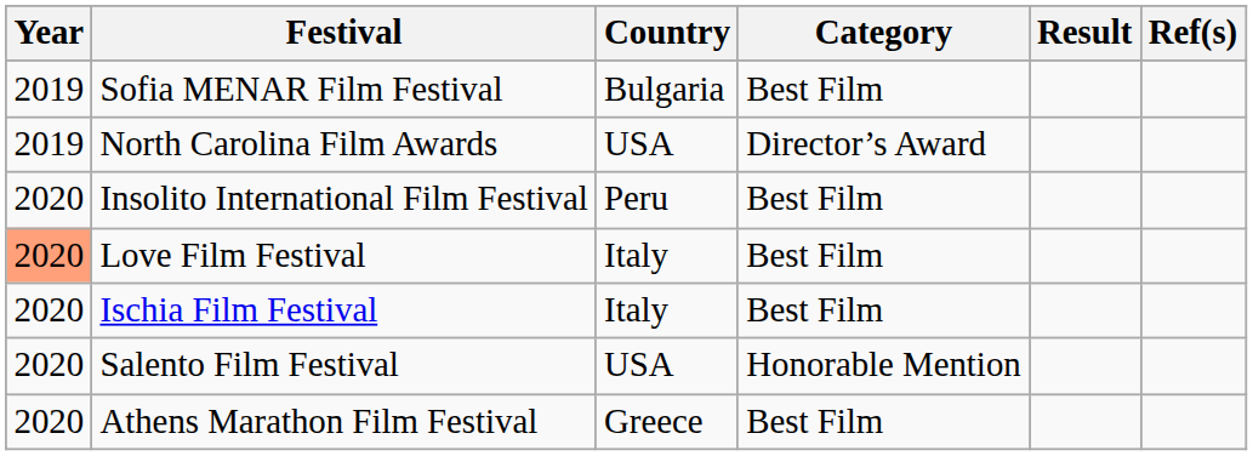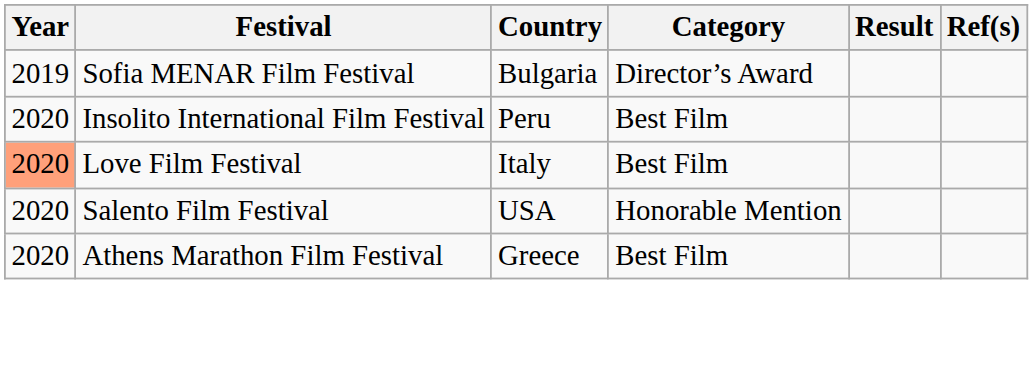Sofia MENAR Film Festival | Category: Best Film -> Director’s Award
- row: 2019 | North Carolina Film Awards | USA | Director’s Award
- row: 2020 | Ischia Film Festival | Italy | Best Film
